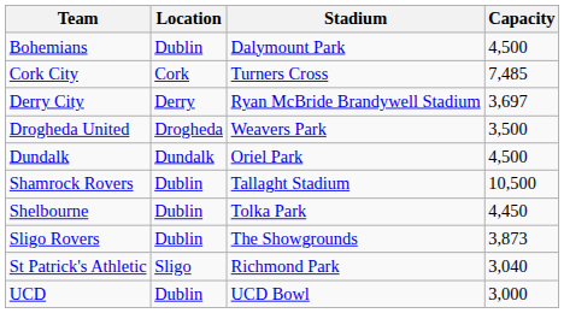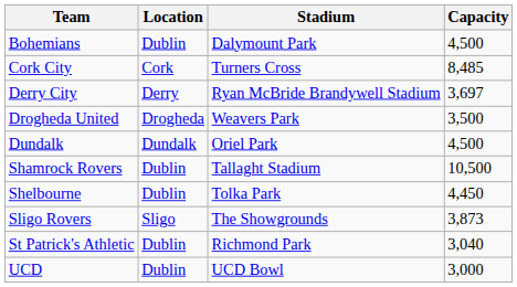Cork City | Capacity: 7,485 -> 8,485
Sligo Rovers | Location: Dublin -> Sligo
St Patrick's Athletic | Location: Sligo -> Dublin
